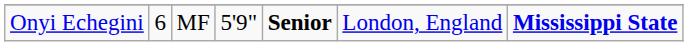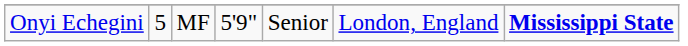Onyi Echegini | column 2: 6 -> 5
Onyi Echegini | column 5: bold -> normal
